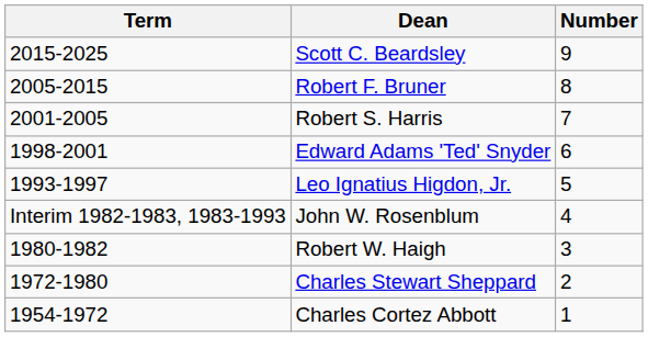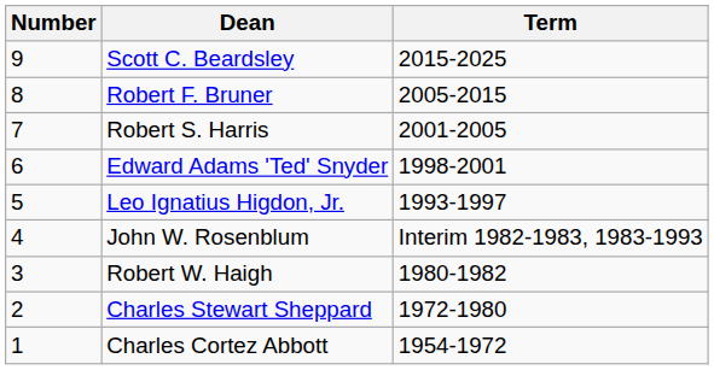columns swapped: Number <-> Term
